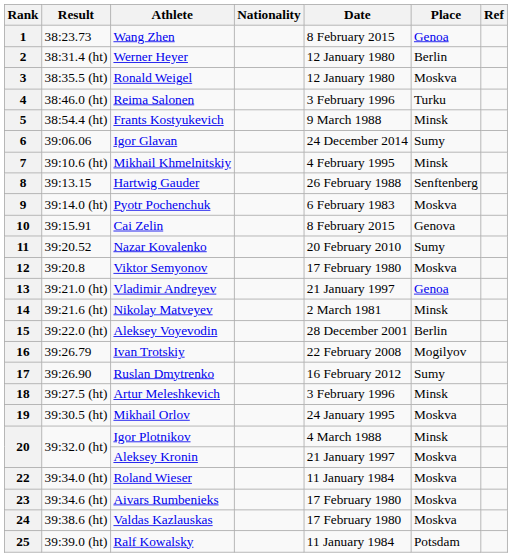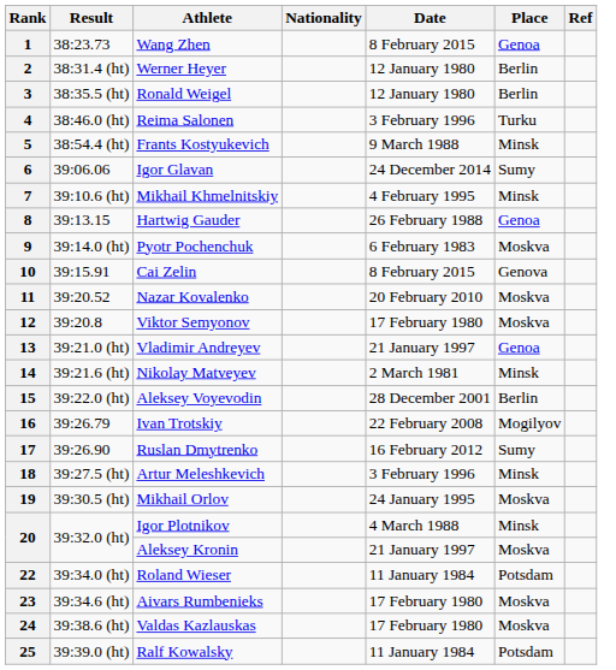3 | Place: Moskva -> Berlin
8 | Place: Senftenberg -> Genoa
11 | Place: Sumy -> Moskva
22 | Place: Moskva -> Potsdam
